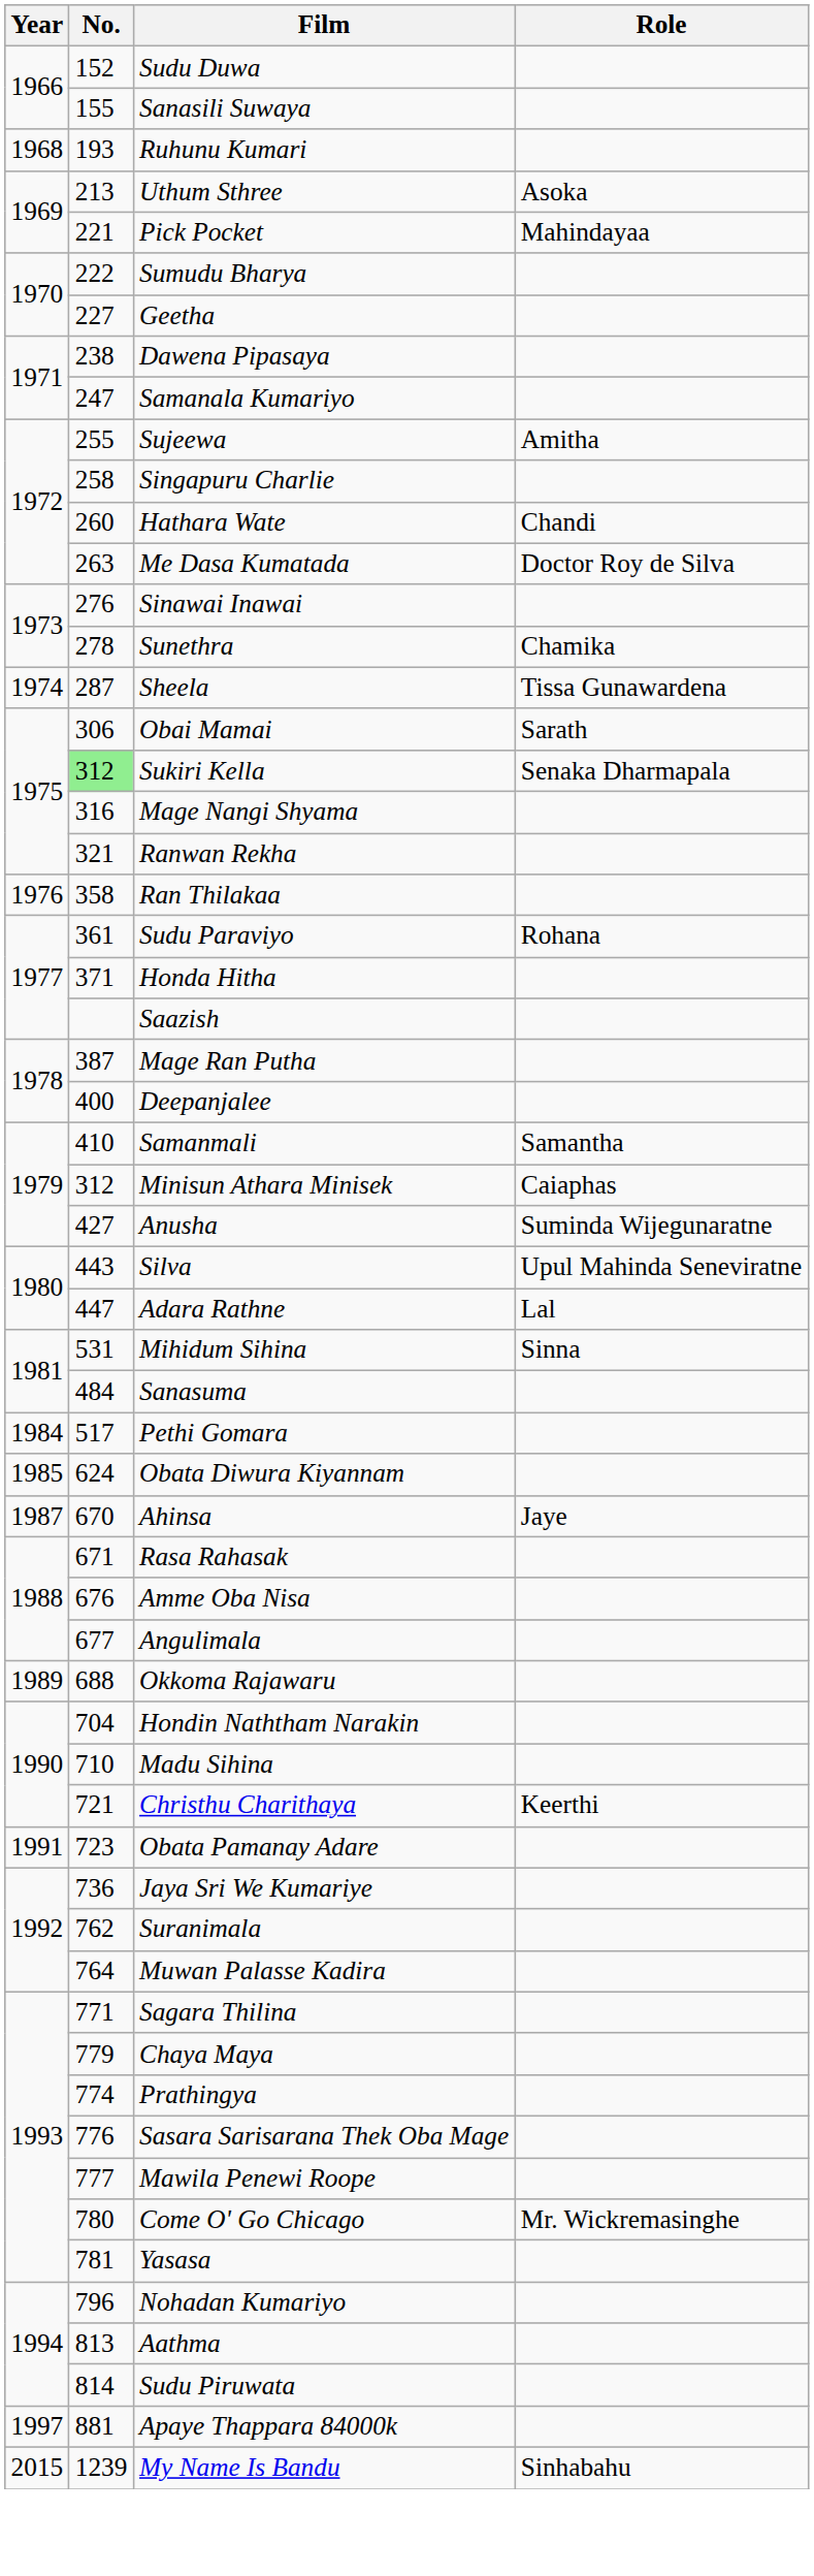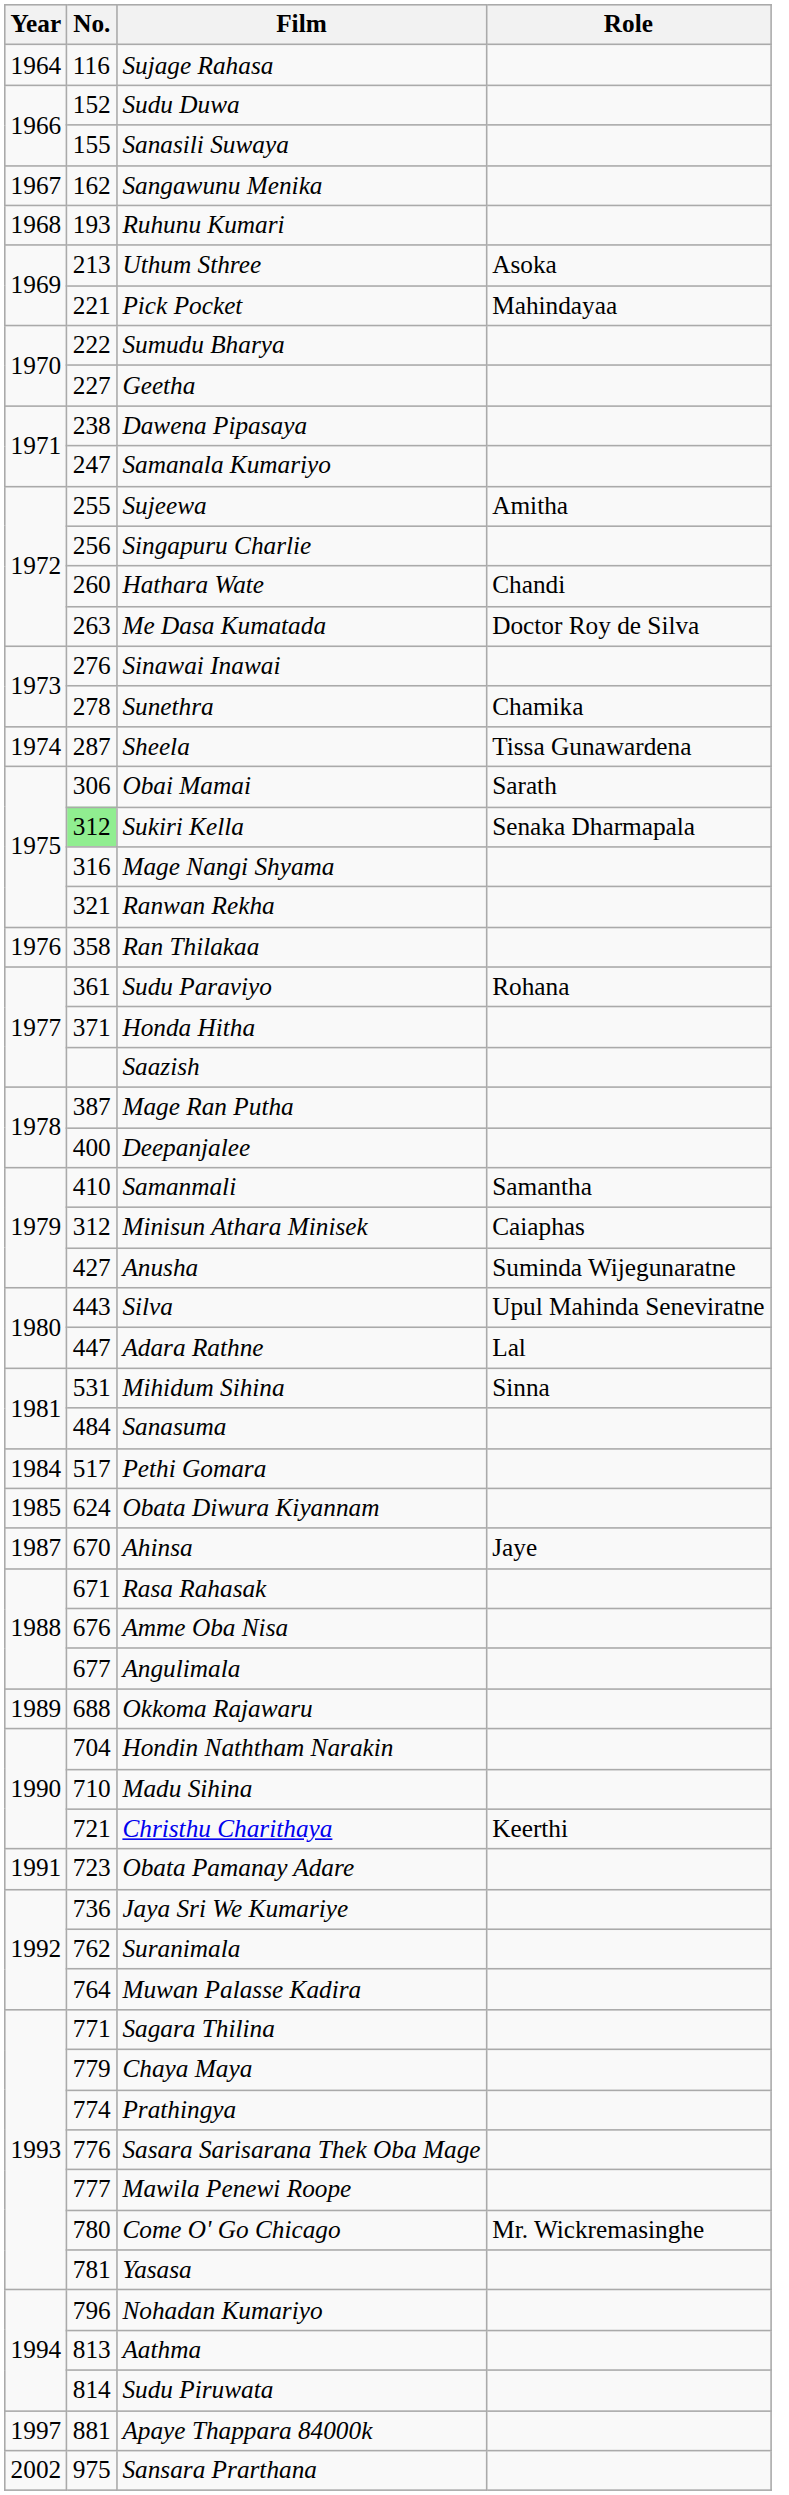+ row: 1964 | 116 | Sujage Rahasa
+ row: 1967 | 162 | Sangawunu Menika
Singapuru Charlie | No.: 258 -> 256
+ row: 2002 | 975 | Sansara Prarthana
- row: 2015 | 1239 | My Name Is Bandu | Sinhabahu
